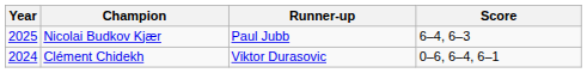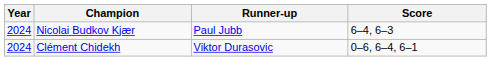Nicolai Budkov Kjær | Year: 2025 -> 2024
